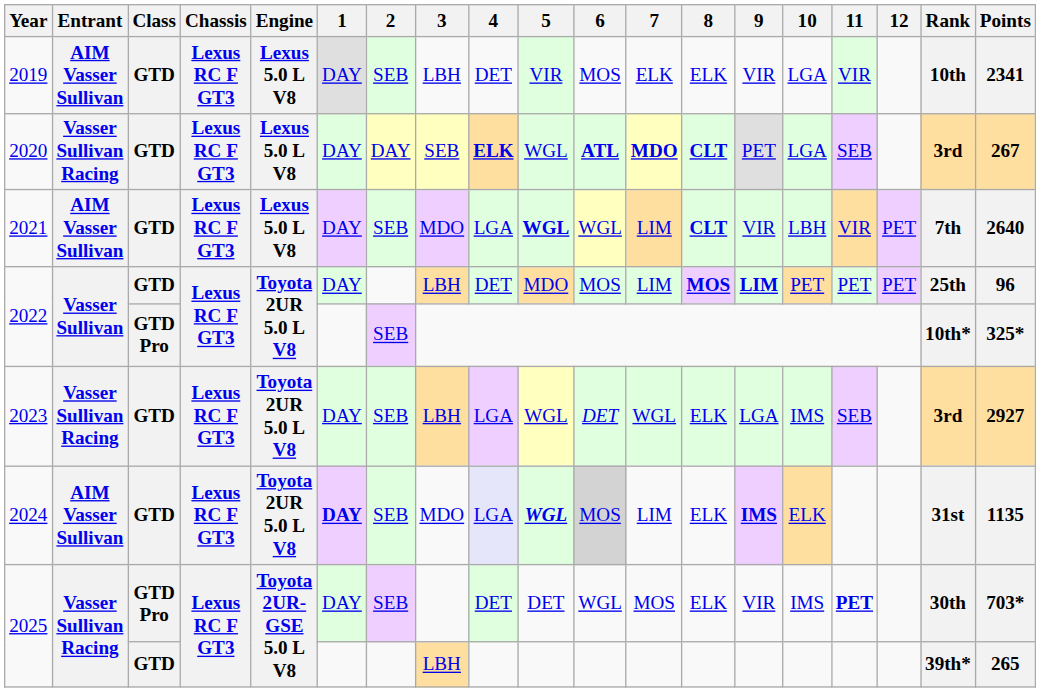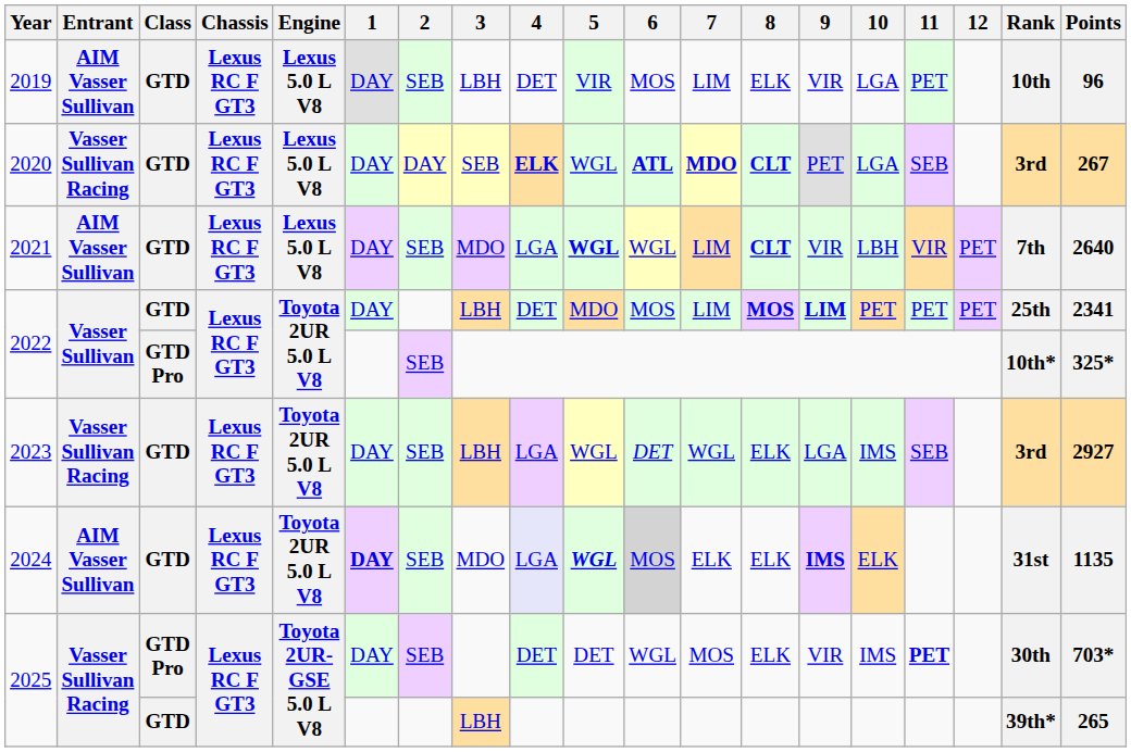2019 | 7: ELK -> LIM
2019 | 11: VIR -> PET
2019 | Points: 2341 -> 96
2022 / GTD | Points: 96 -> 2341
2024 | 7: LIM -> ELK
